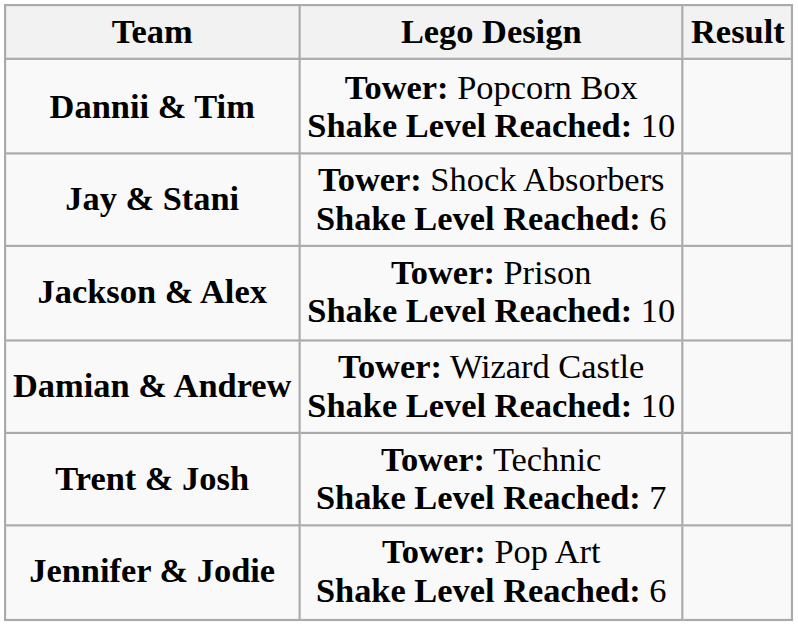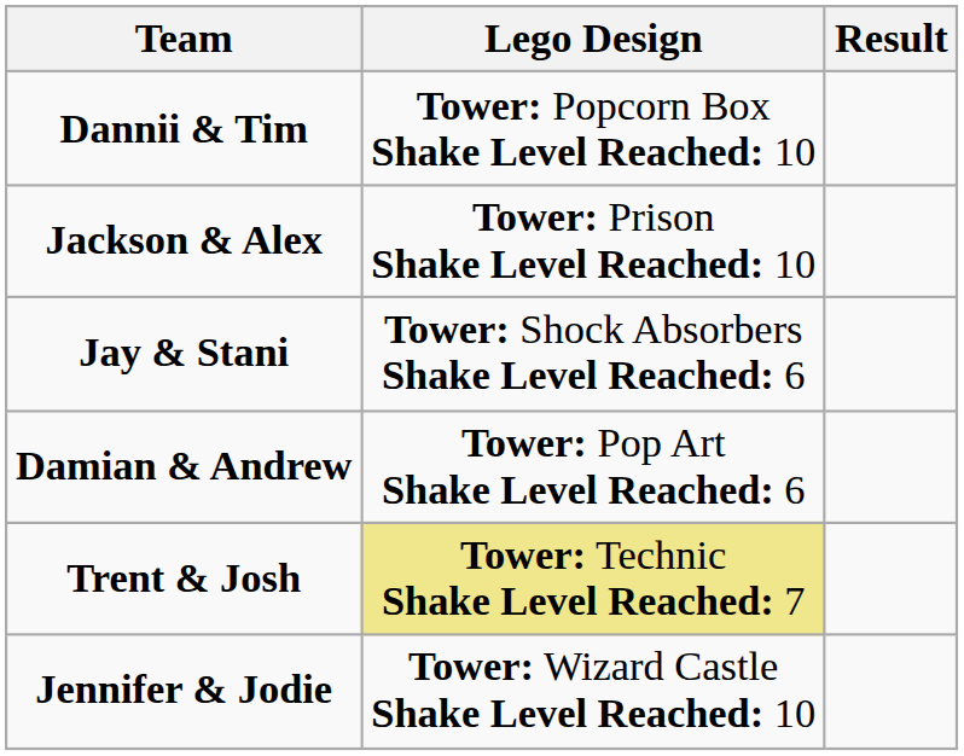rows swapped: Jay & Stani <-> Jackson & Alex
Damian & Andrew | Lego Design: Tower: Wizard Castle Shake Level Reached: 10 -> Tower: Pop Art Shake Level Reached: 6
Trent & Josh | Lego Design: no background -> khaki background
Jennifer & Jodie | Lego Design: Tower: Pop Art Shake Level Reached: 6 -> Tower: Wizard Castle Shake Level Reached: 10
